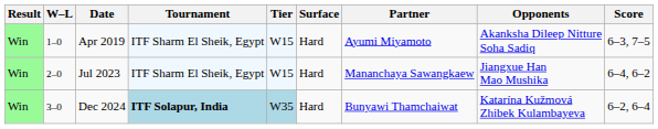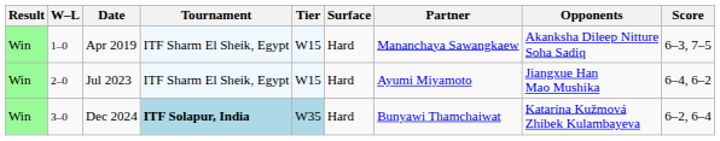Apr 2019 | Partner: Ayumi Miyamoto -> Mananchaya Sawangkaew
Jul 2023 | Partner: Mananchaya Sawangkaew -> Ayumi Miyamoto
